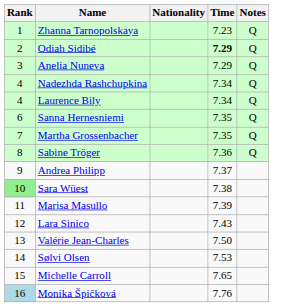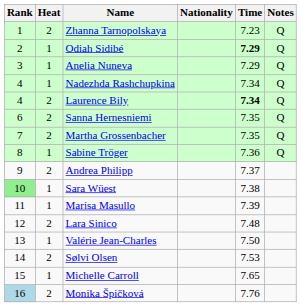+ column: Heat | 2 | 1 | 1 | 1 | 2 | 2 | 2 | 1 | 2 | 1 | 1 | 2 | 1 | 2 | 1 | 2
Laurence Bily | Time: normal -> bold
Lara Sinico | Time: 7.43 -> 7.48
